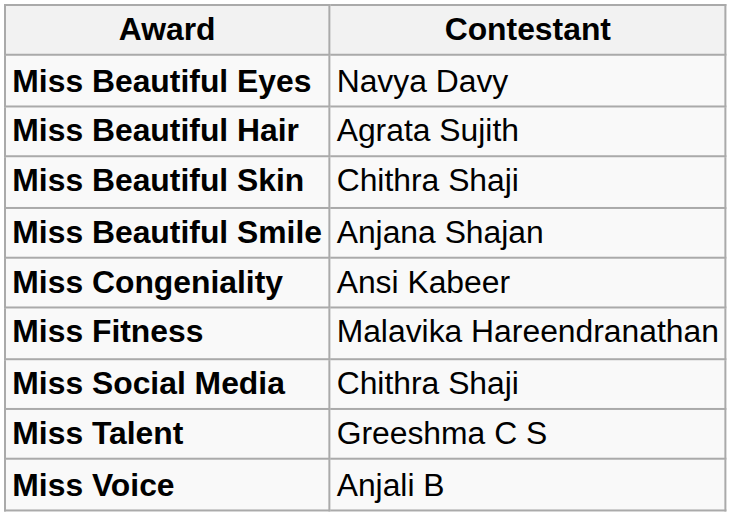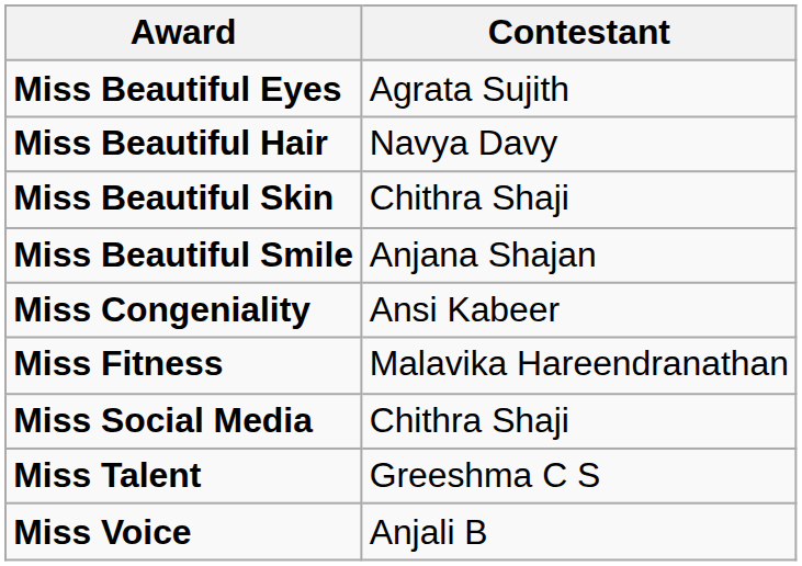Miss Beautiful Eyes | Contestant: Navya Davy -> Agrata Sujith
Miss Beautiful Hair | Contestant: Agrata Sujith -> Navya Davy
